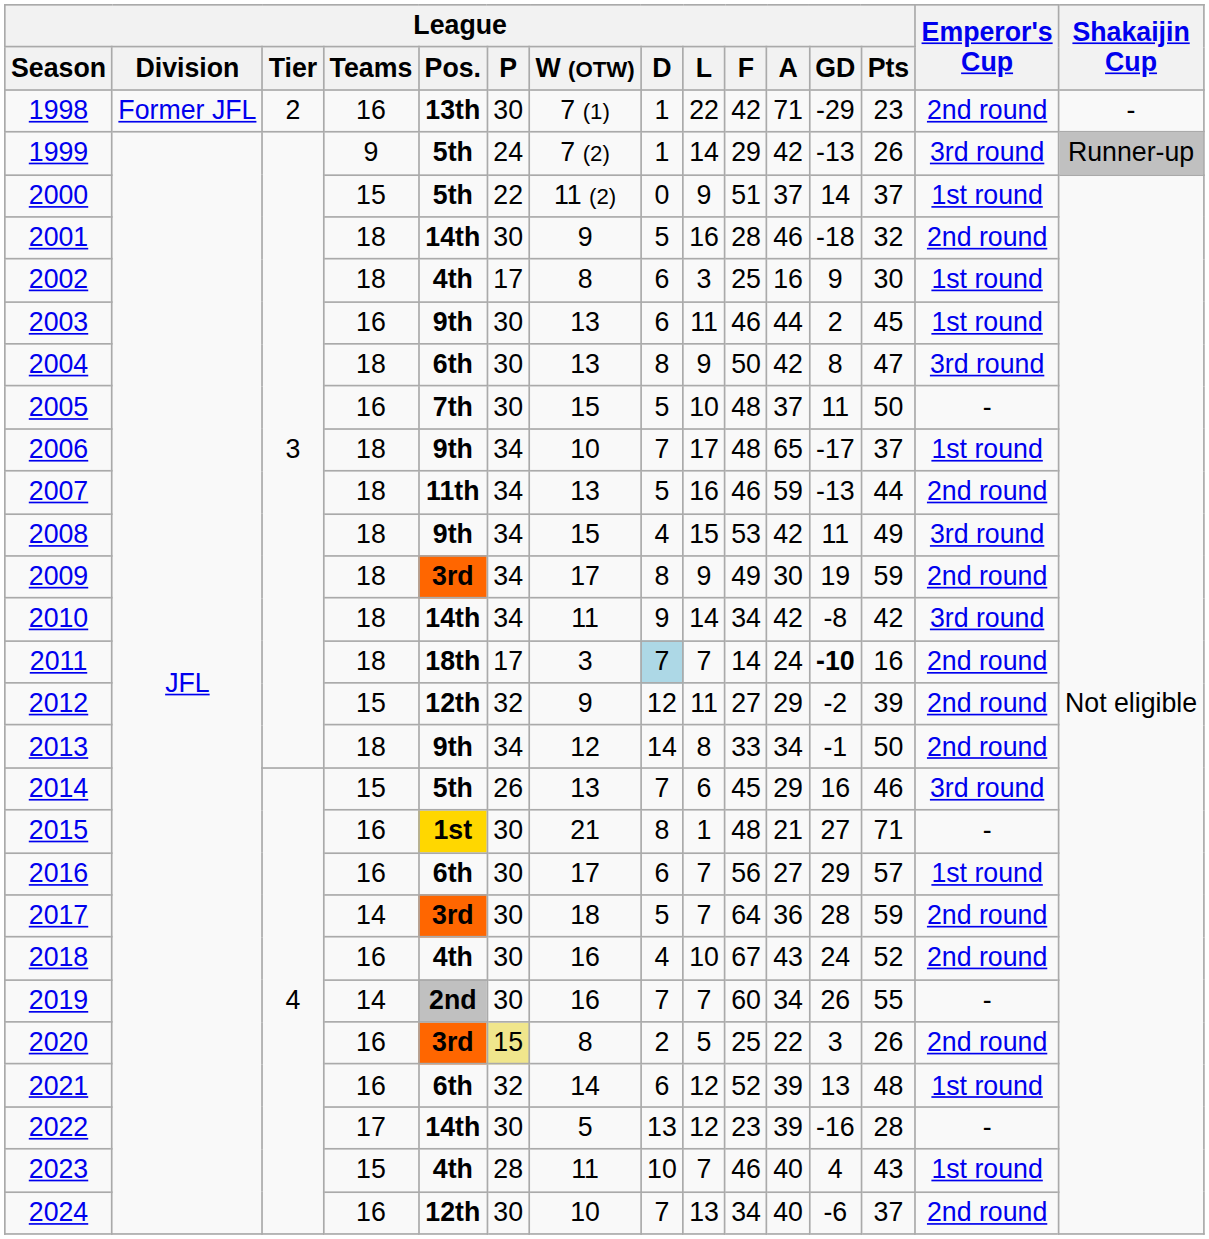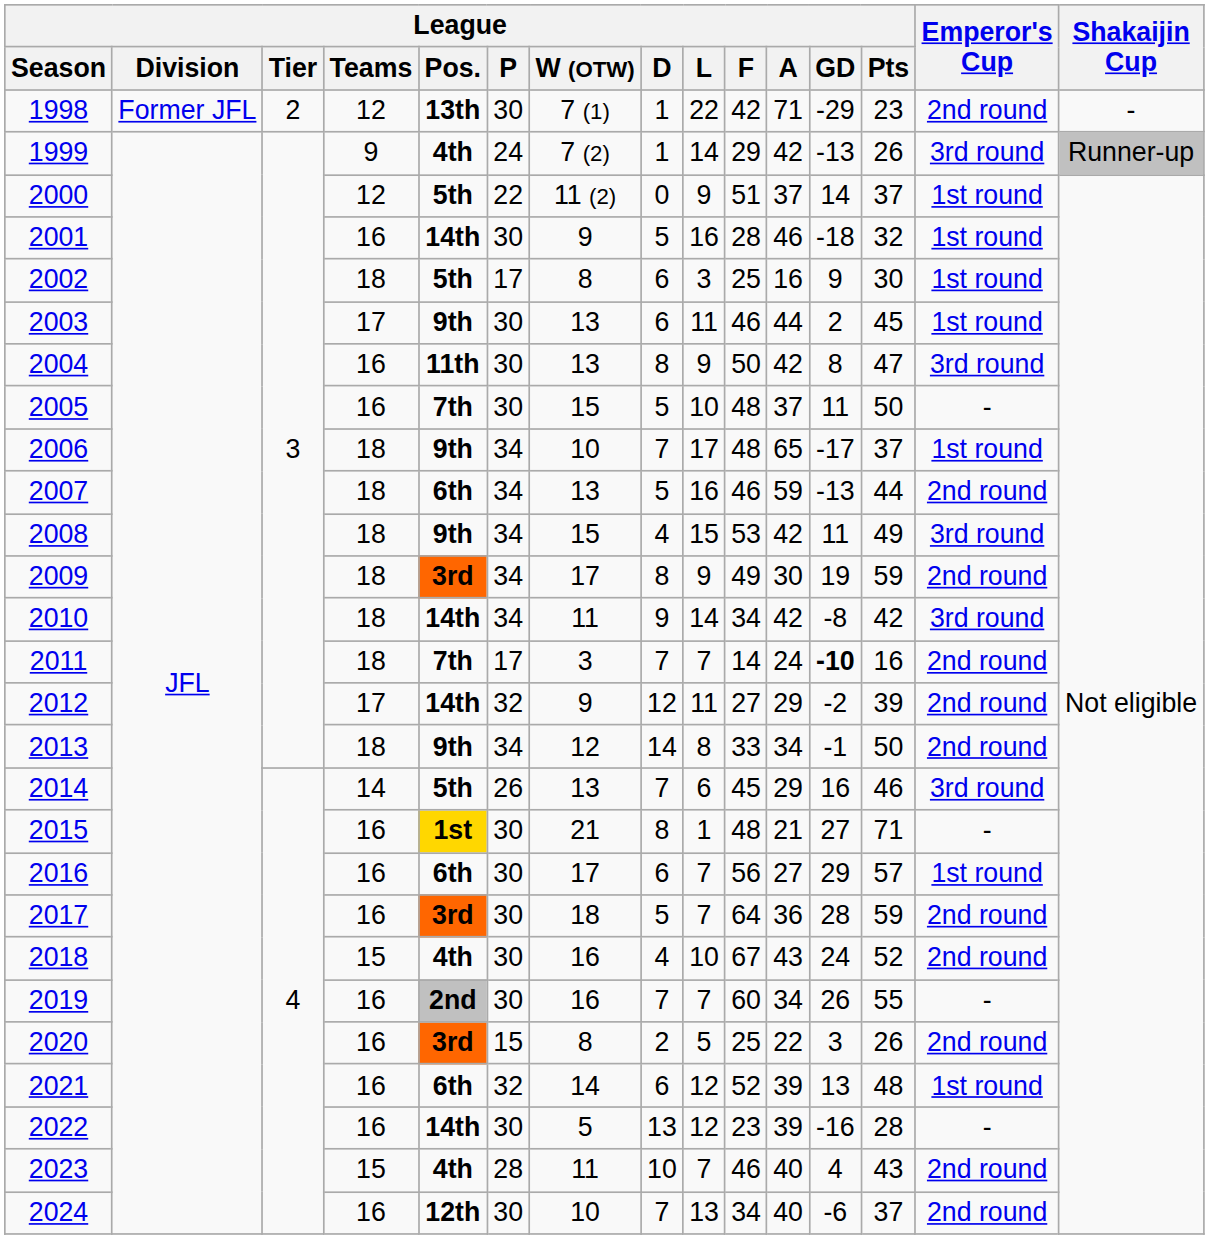1998 | League / Teams: 16 -> 12
1999 | League / Pos.: 5th -> 4th
2000 | League / Teams: 15 -> 12
2001 | League / Teams: 18 -> 16
2001 | Emperor's Cup: 2nd round -> 1st round
2002 | League / Pos.: 4th -> 5th
2003 | League / Teams: 16 -> 17
2004 | League / Teams: 18 -> 16
2004 | League / Pos.: 6th -> 11th
2007 | League / Pos.: 11th -> 6th
2011 | League / Pos.: 18th -> 7th
2011 | League / D: lightblue background -> no background
2012 | League / Teams: 15 -> 17
2012 | League / Pos.: 12th -> 14th
2014 | League / Teams: 15 -> 14
2017 | League / Teams: 14 -> 16
2018 | League / Teams: 16 -> 15
2019 | League / Teams: 14 -> 16
2020 | League / P: khaki background -> no background
2022 | League / Teams: 17 -> 16
2023 | Emperor's Cup: 1st round -> 2nd round
